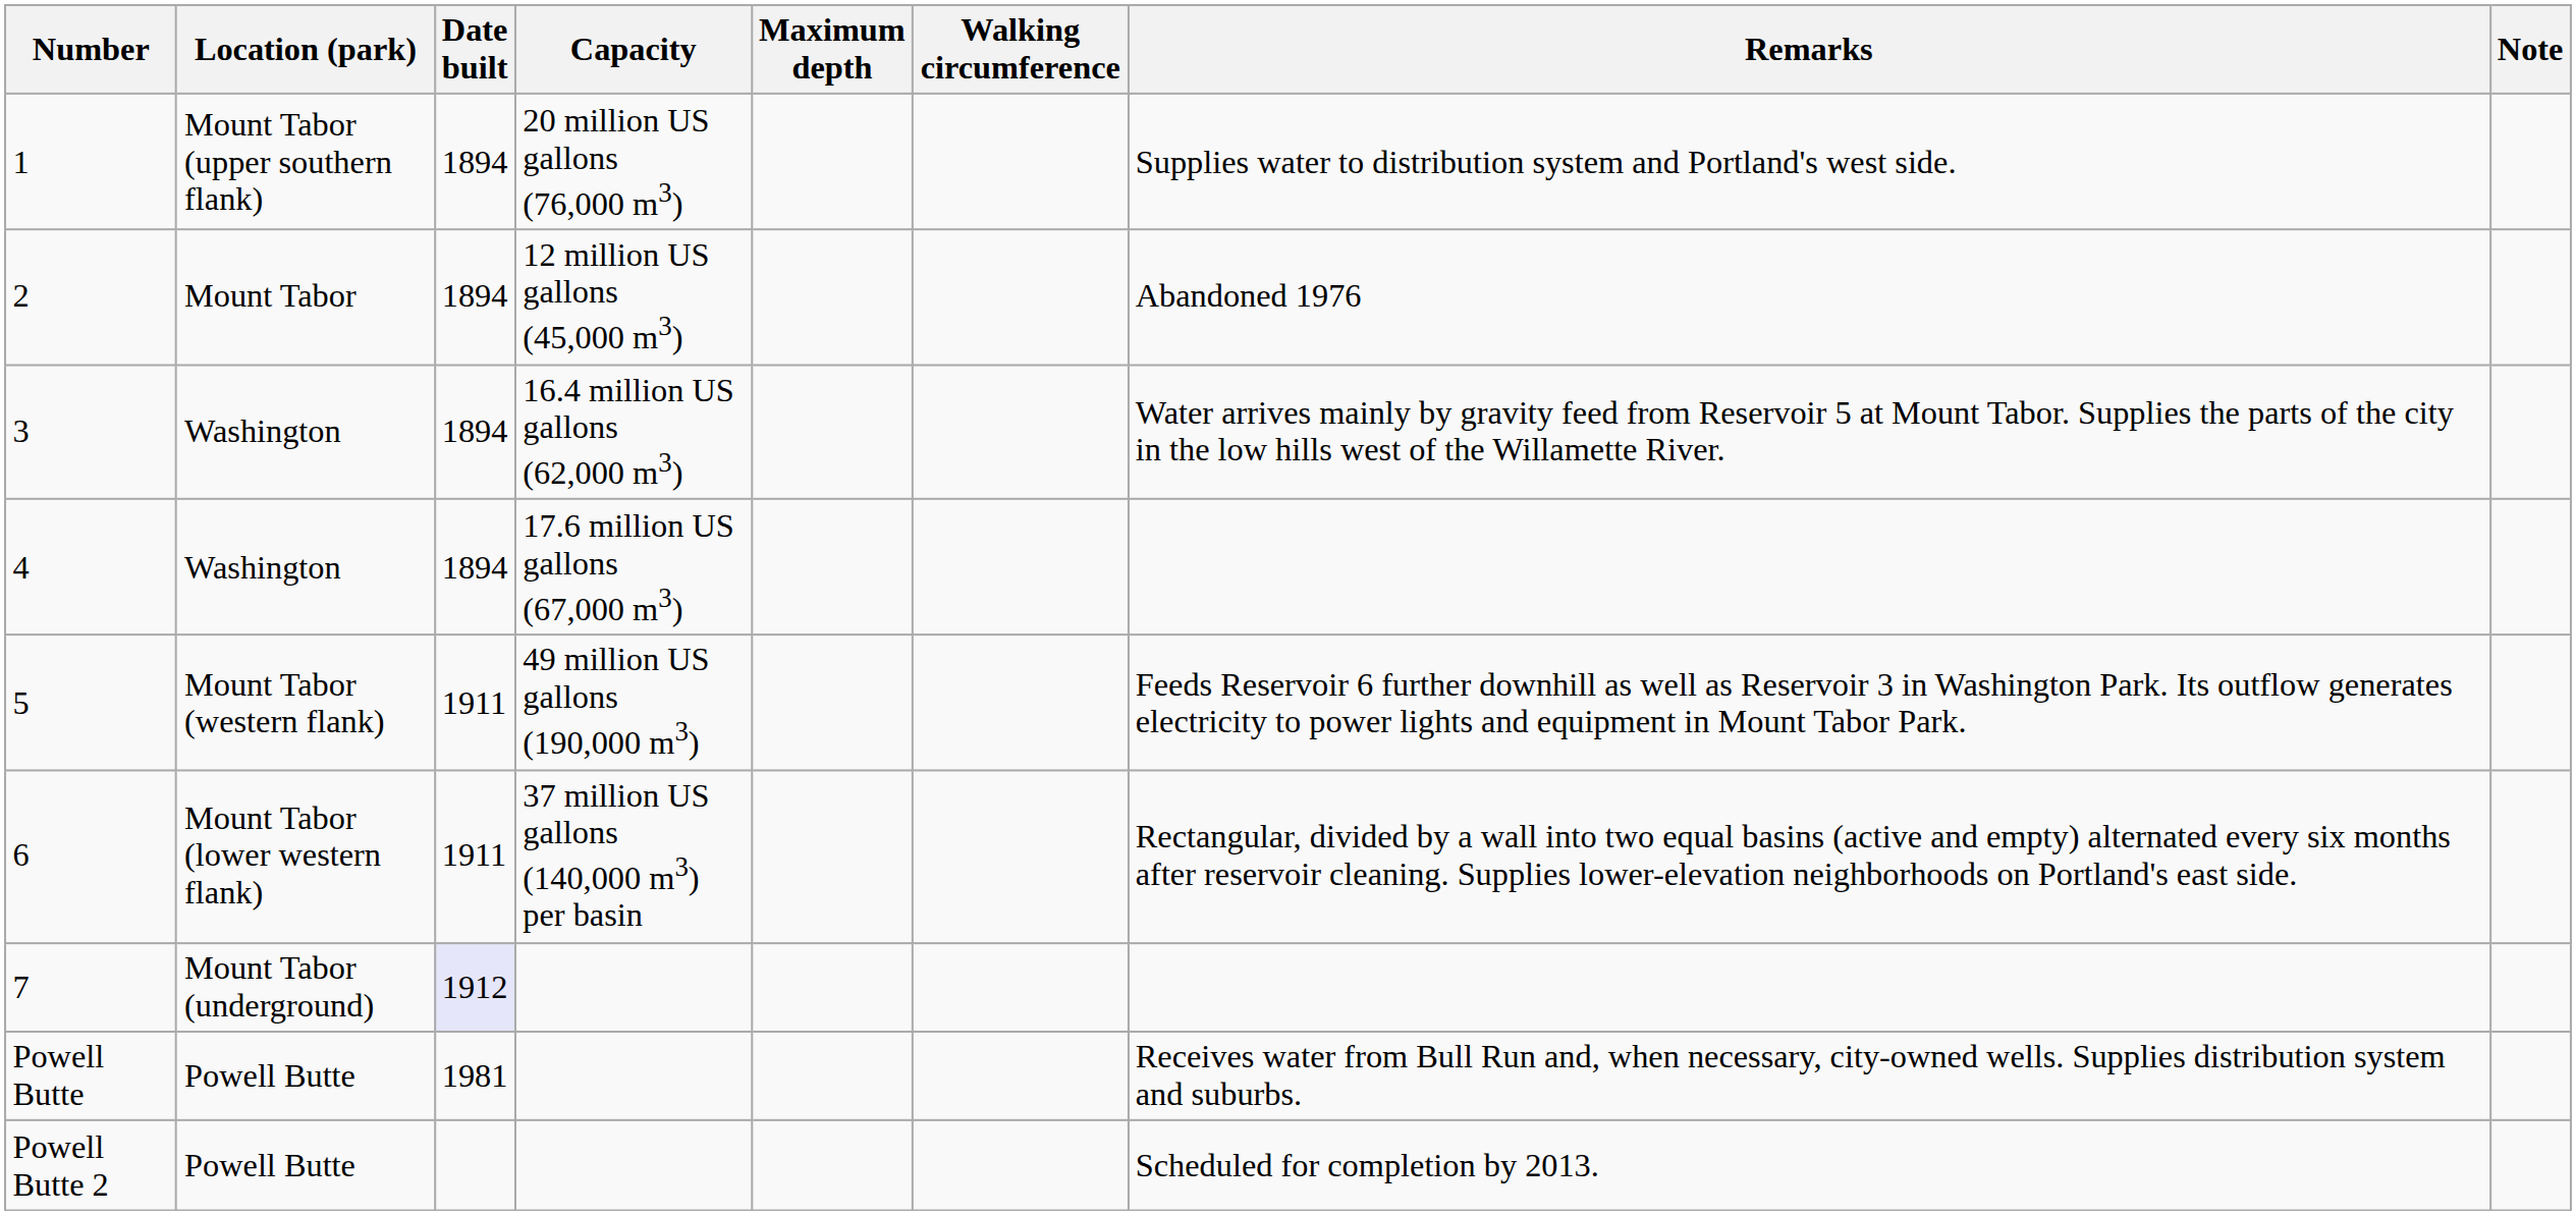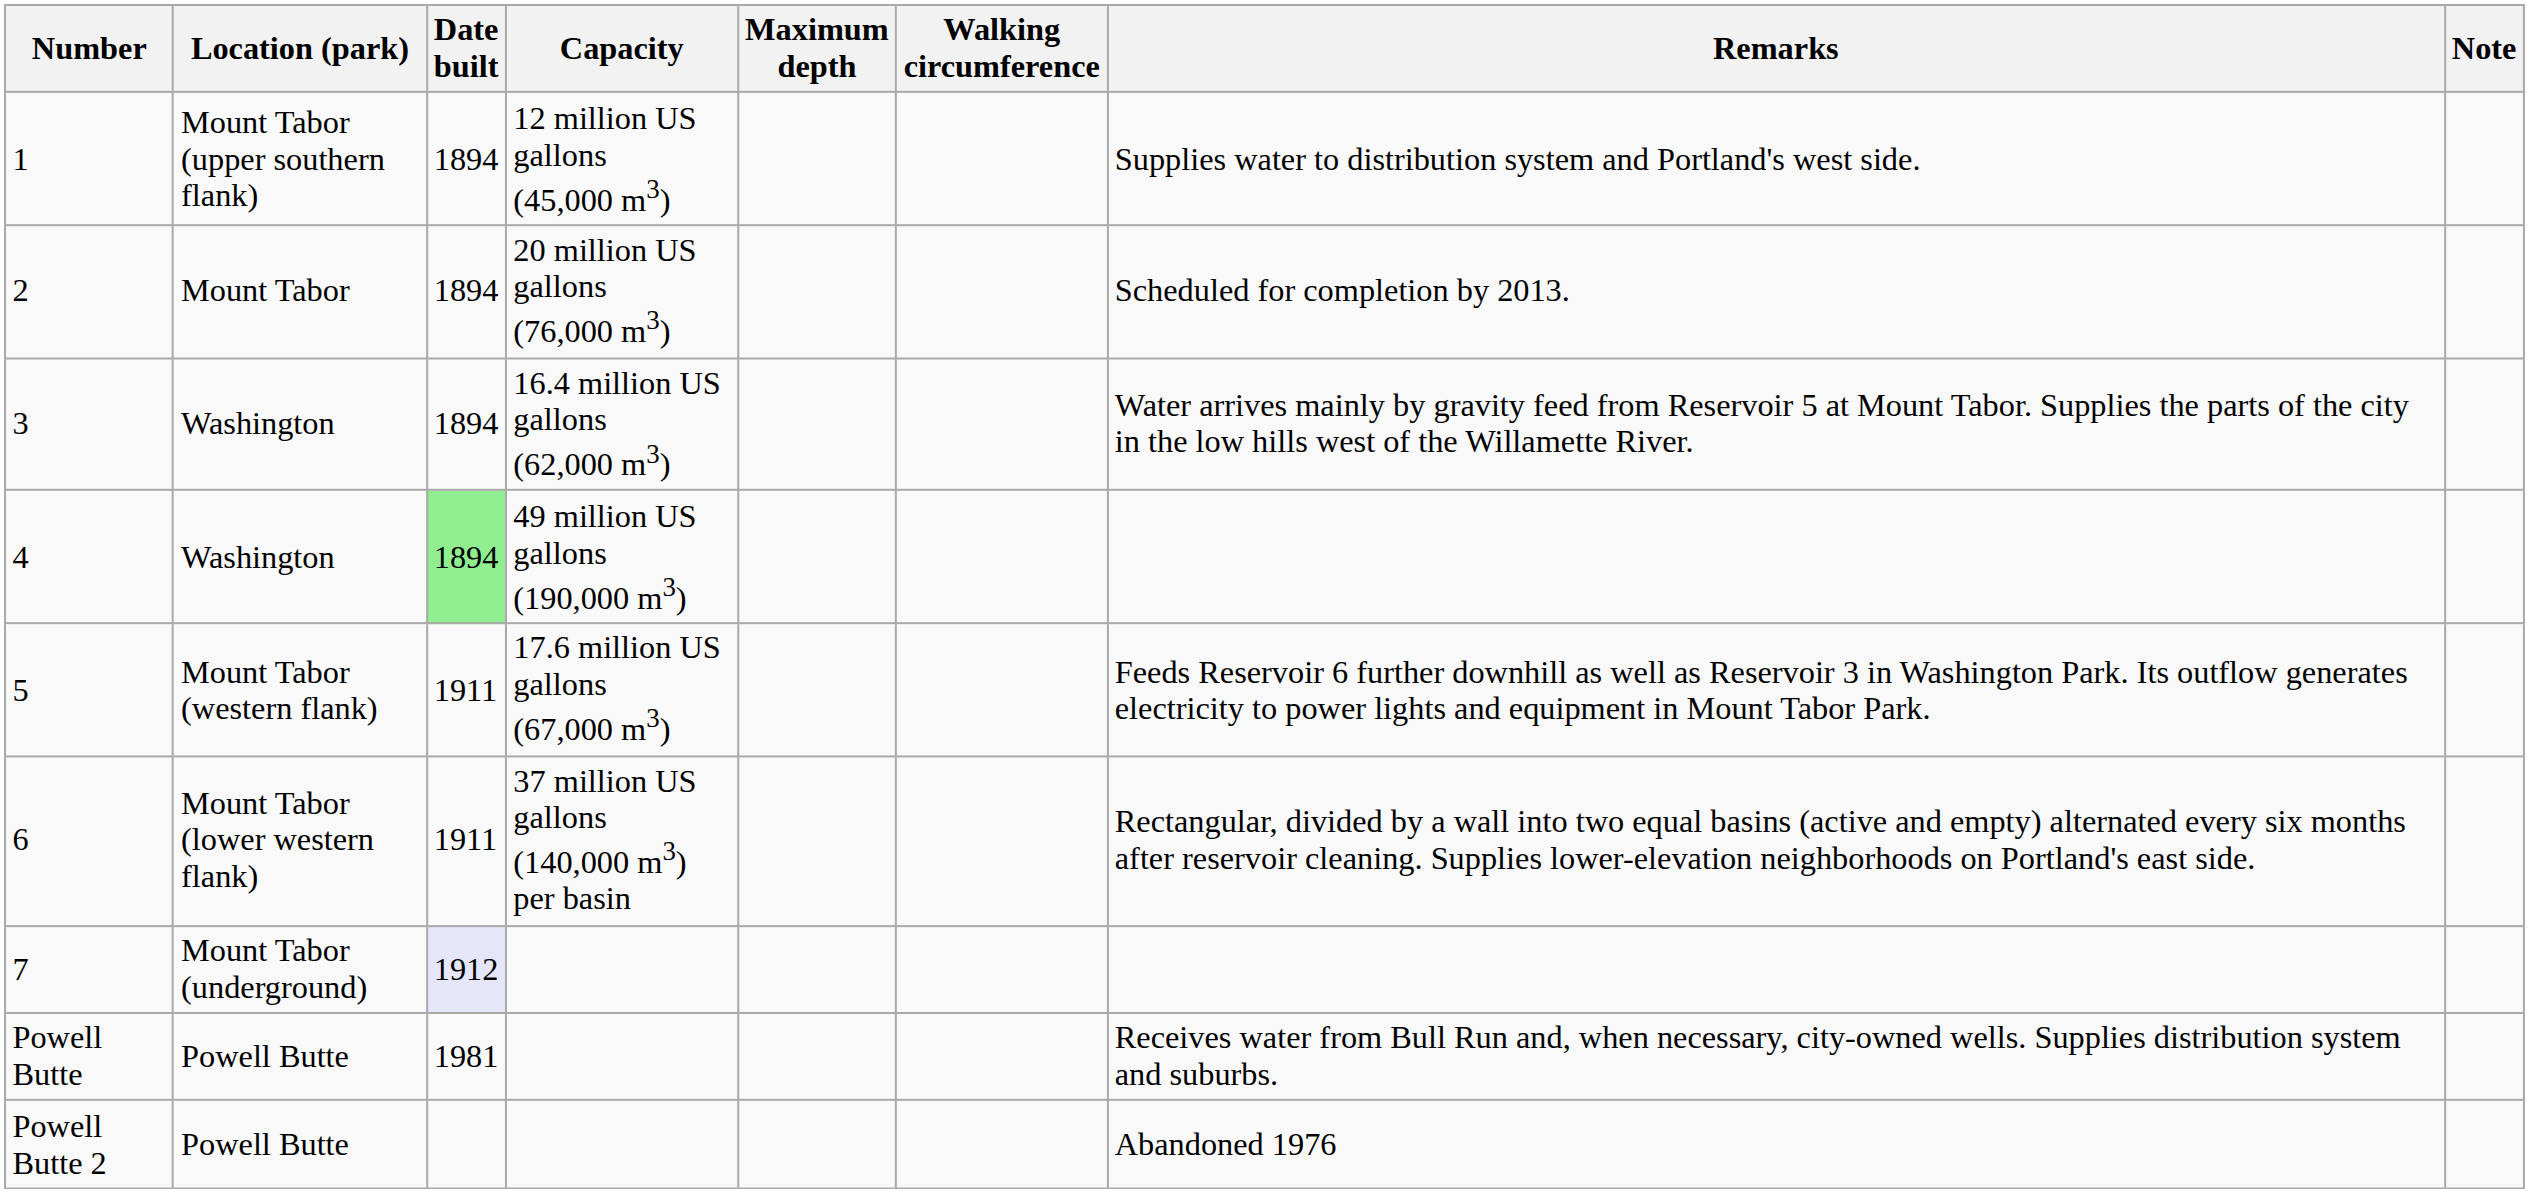1 | Capacity: 20 million US gallons (76,000 m3) -> 12 million US gallons (45,000 m3)
2 | Capacity: 12 million US gallons (45,000 m3) -> 20 million US gallons (76,000 m3)
2 | Remarks: Abandoned 1976 -> Scheduled for completion by 2013.
4 | Date built: no background -> lightgreen background
4 | Capacity: 17.6 million US gallons (67,000 m3) -> 49 million US gallons (190,000 m3)
5 | Capacity: 49 million US gallons (190,000 m3) -> 17.6 million US gallons (67,000 m3)
Powell Butte 2 | Remarks: Scheduled for completion by 2013. -> Abandoned 1976
